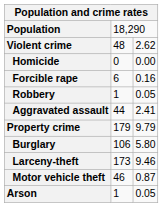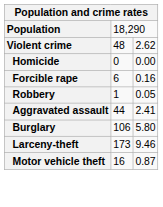- row: Property crime | 179 | 9.79
Motor vehicle theft | column 2: 46 -> 16
- row: Arson | 1 | 0.05
